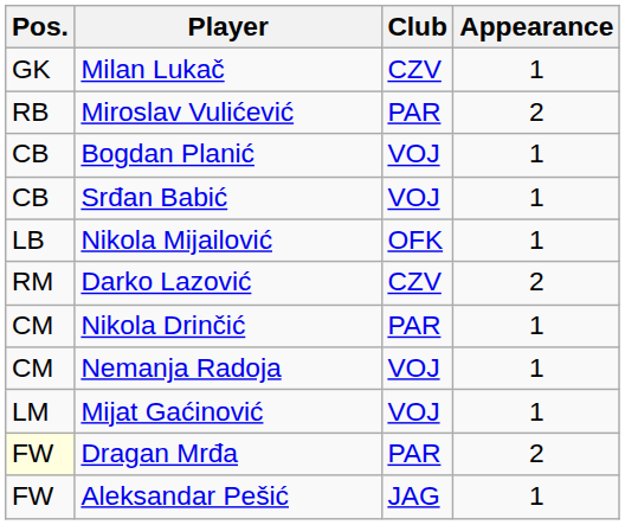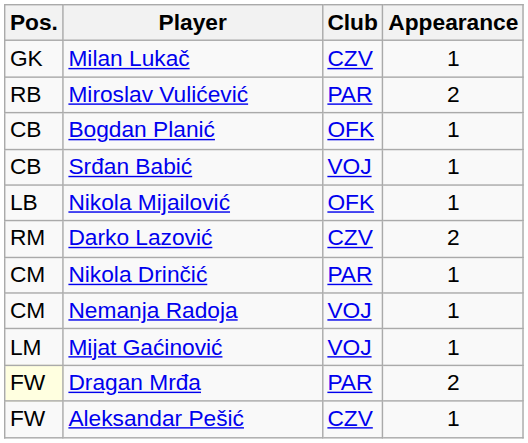Bogdan Planić | Club: VOJ -> OFK
Aleksandar Pešić | Club: JAG -> CZV
